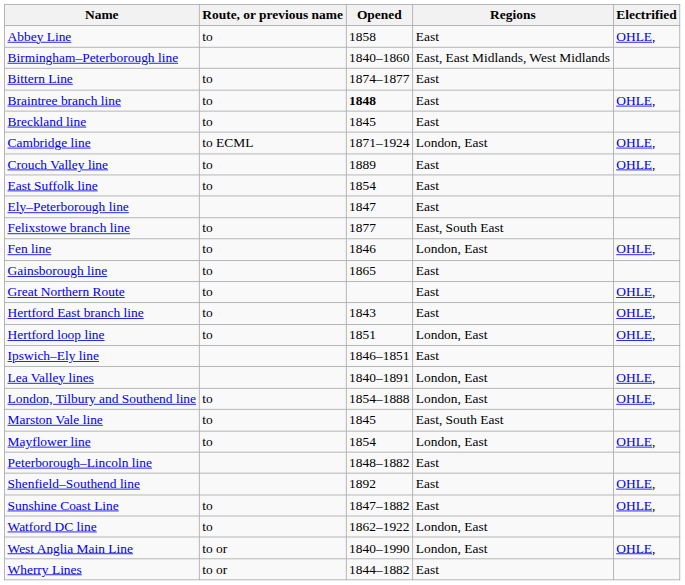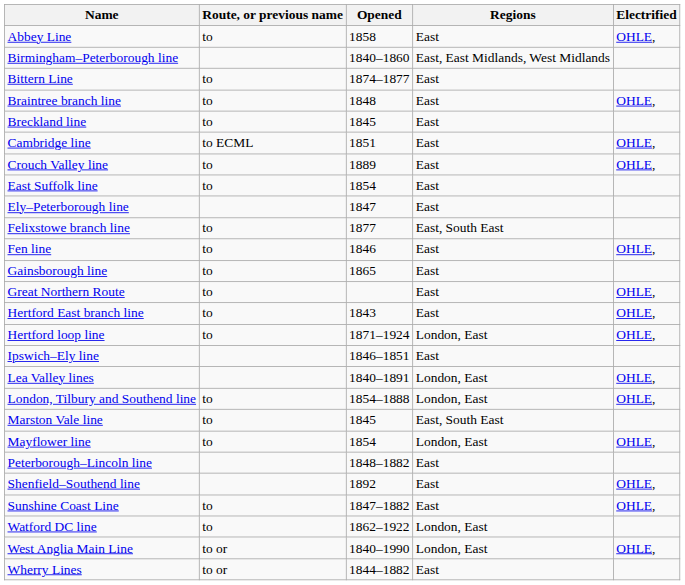Braintree branch line | Opened: bold -> normal
Cambridge line | Opened: 1871–1924 -> 1851
Cambridge line | Regions: London, East -> East
Fen line | Regions: London, East -> East
Hertford loop line | Opened: 1851 -> 1871–1924
